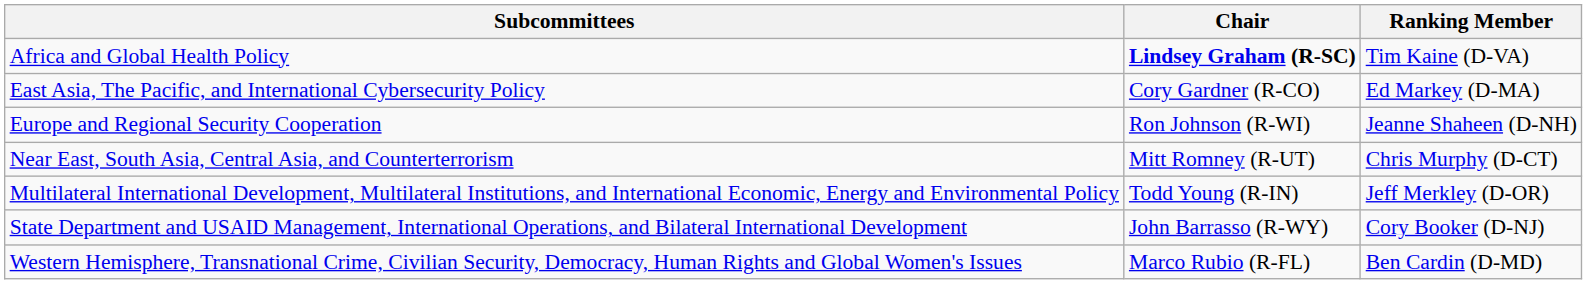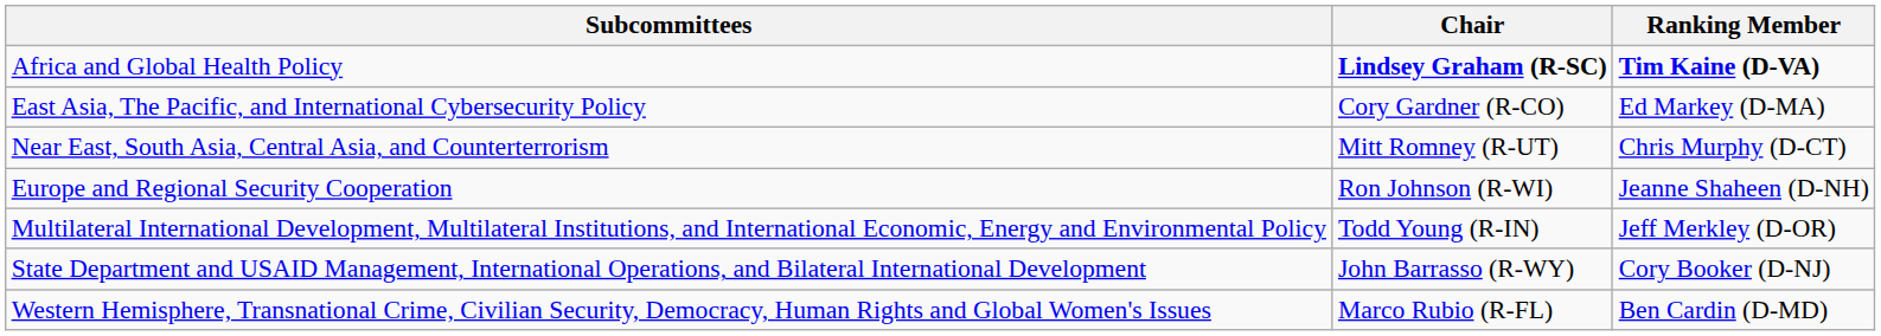Africa and Global Health Policy | Ranking Member: normal -> bold
rows swapped: Europe and Regional Security Cooperation <-> Near East, South Asia, Central Asia, and Counterterrorism
